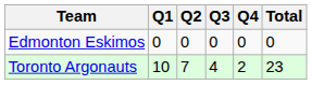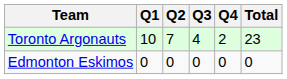rows swapped: Edmonton Eskimos <-> Toronto Argonauts
